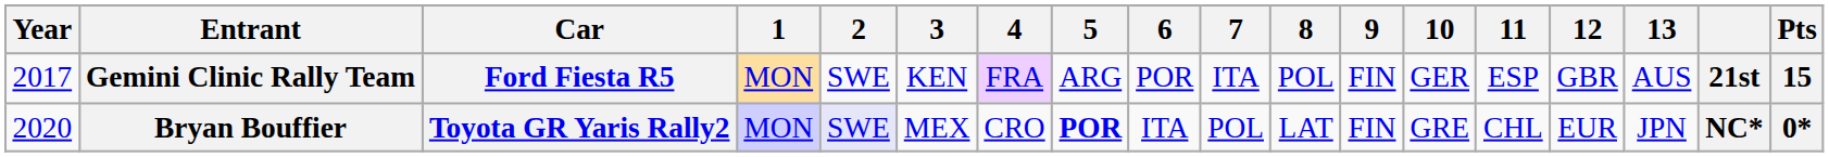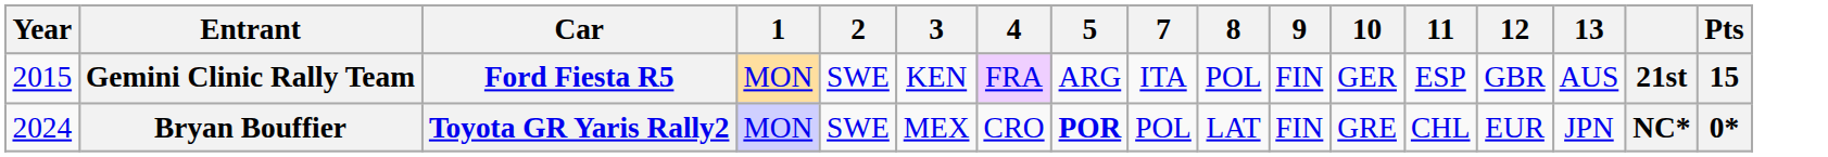- column: 6 | POR | ITA
Gemini Clinic Rally Team | Year: 2017 -> 2015
Bryan Bouffier | Year: 2020 -> 2024
Bryan Bouffier | 2: lavender background -> no background
